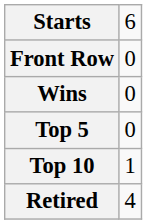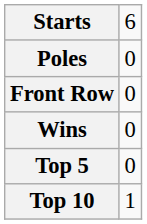+ row: Poles | 0
- row: Retired | 4
